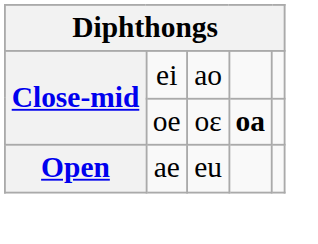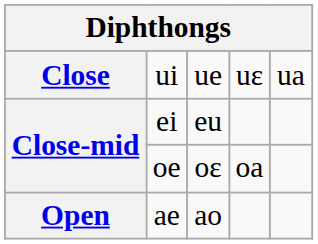+ row: Close | ui | ue | uɛ | ua
ei | column 3: ao -> eu
oe | column 4: bold -> normal
ae | column 3: eu -> ao
